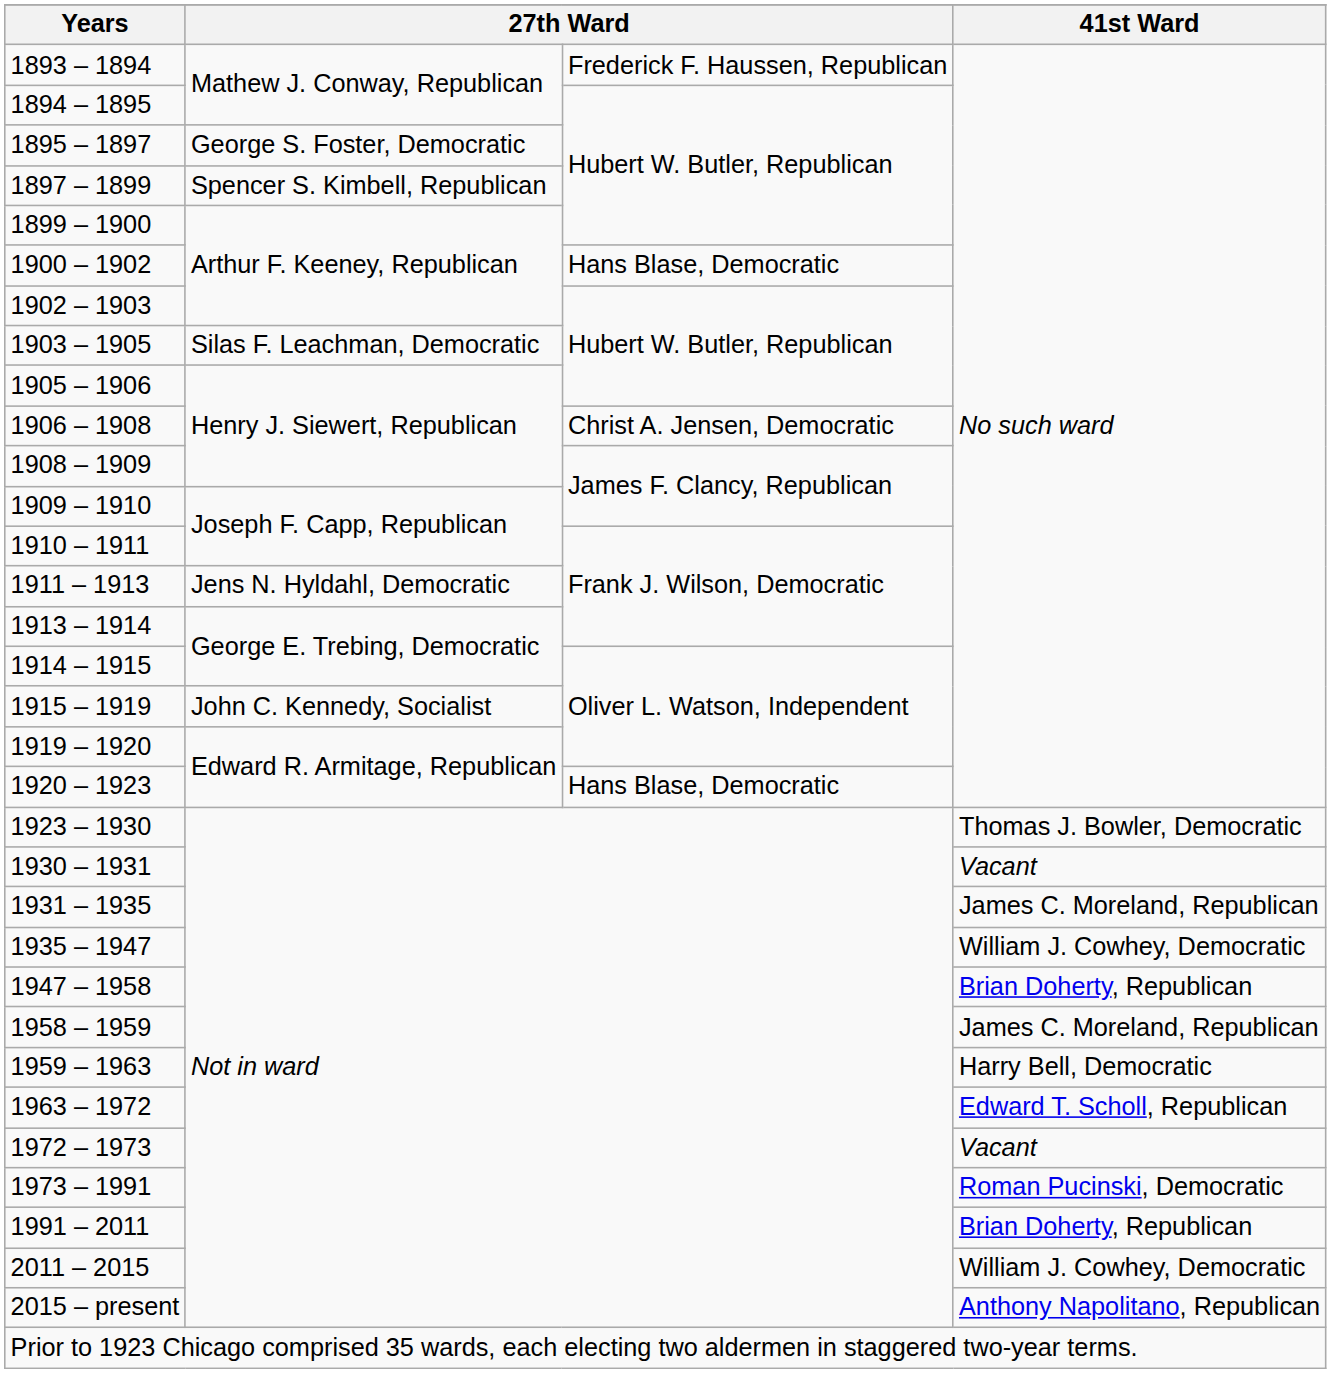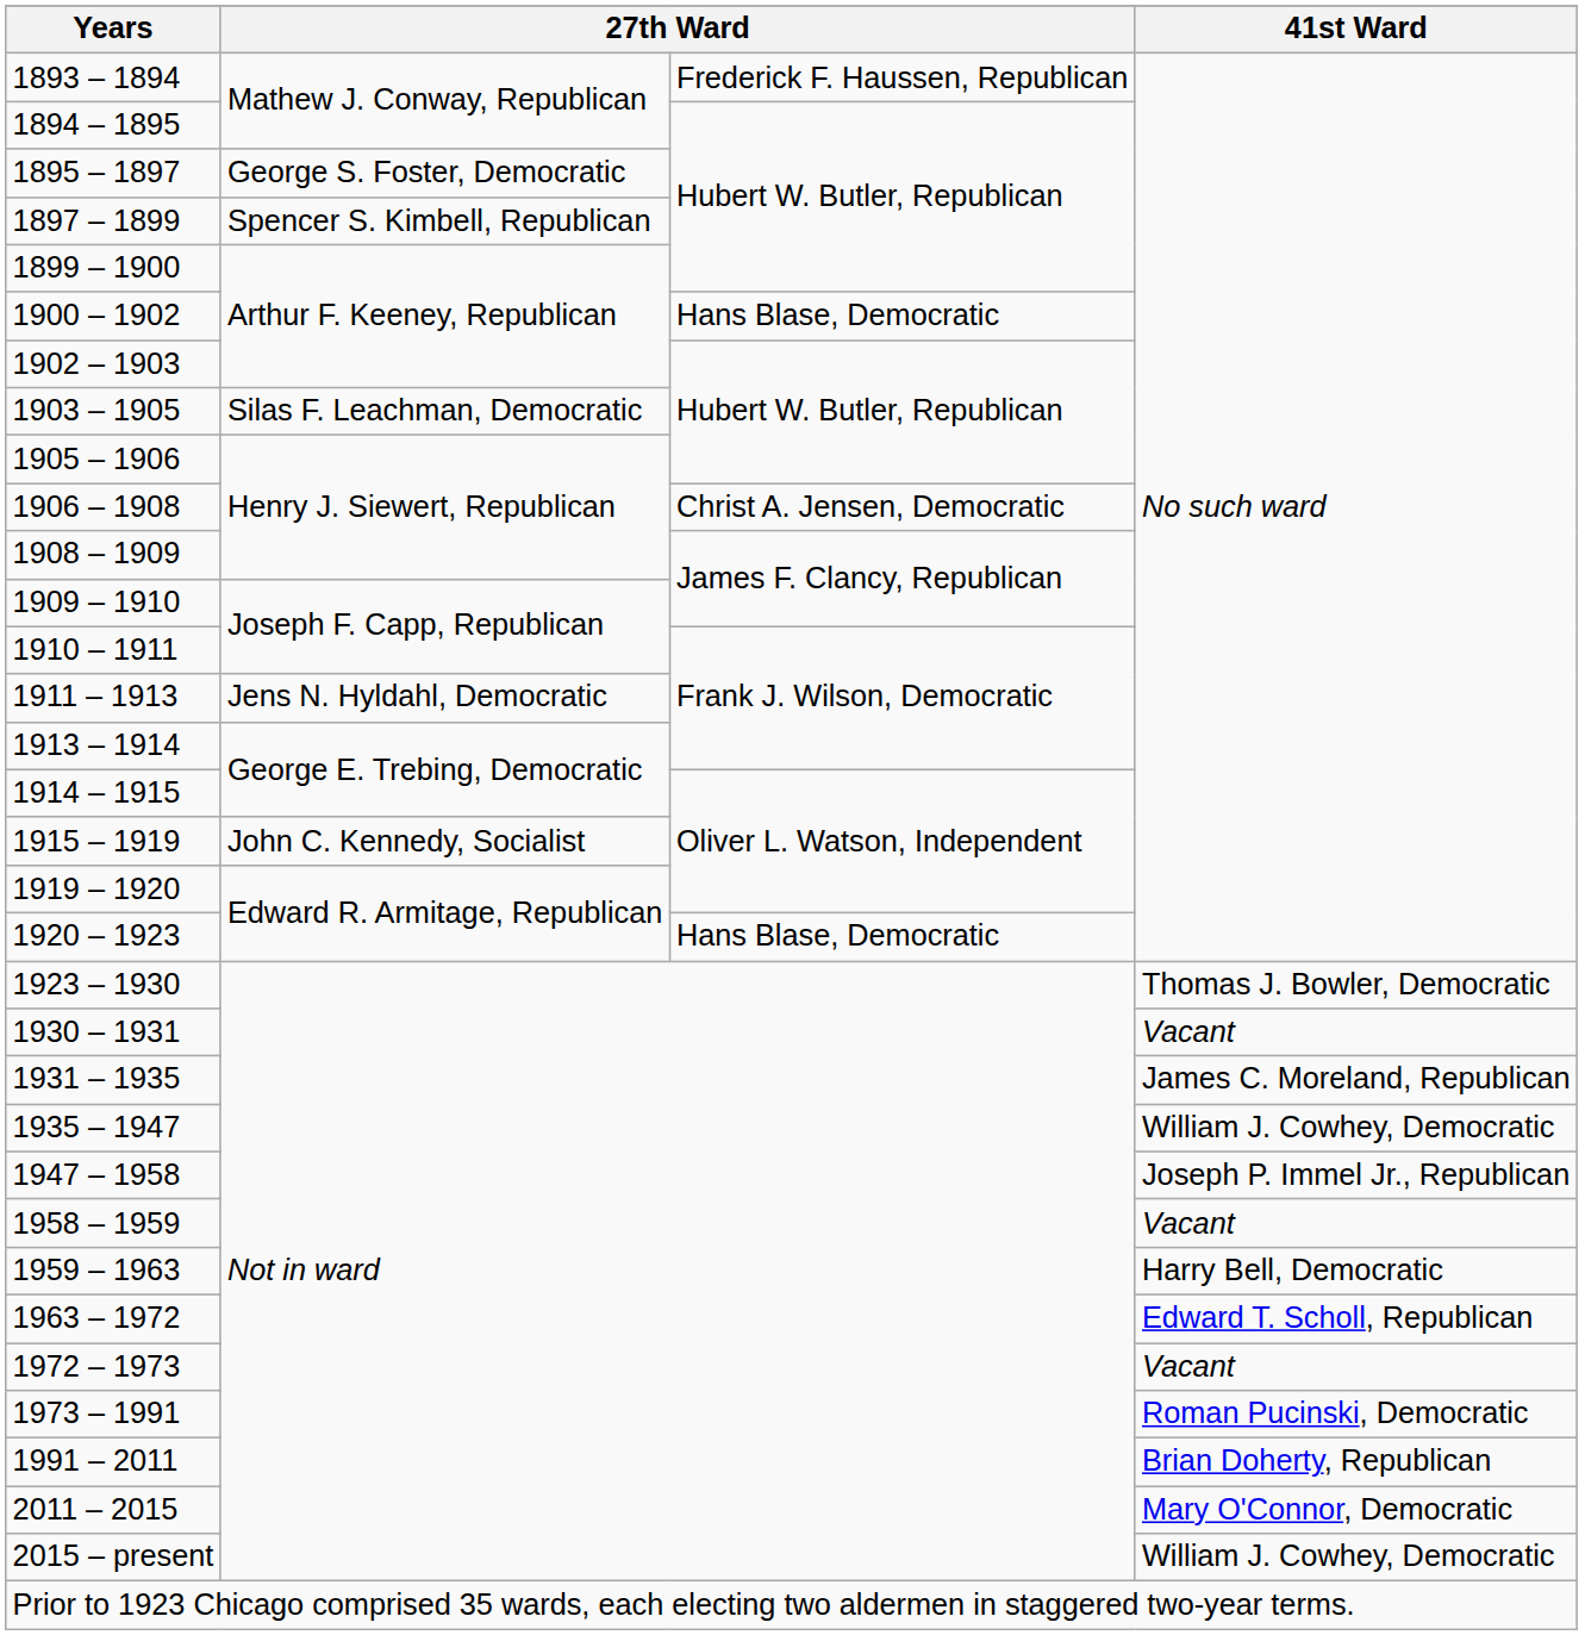1947 – 1958 | 41st Ward: Brian Doherty, Republican -> Joseph P. Immel Jr., Republican
1958 – 1959 | 41st Ward: James C. Moreland, Republican -> Vacant
2011 – 2015 | 41st Ward: William J. Cowhey, Democratic -> Mary O'Connor, Democratic
2015 – present | 41st Ward: Anthony Napolitano, Republican -> William J. Cowhey, Democratic
